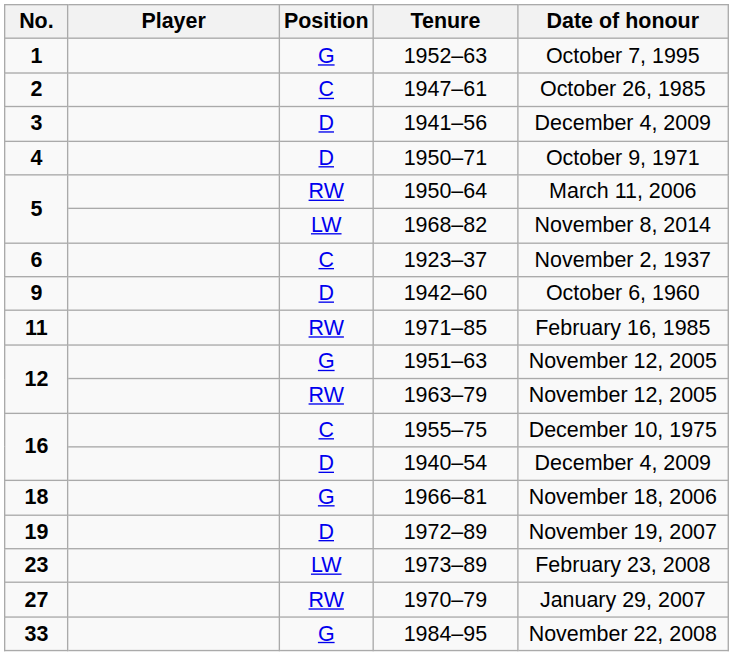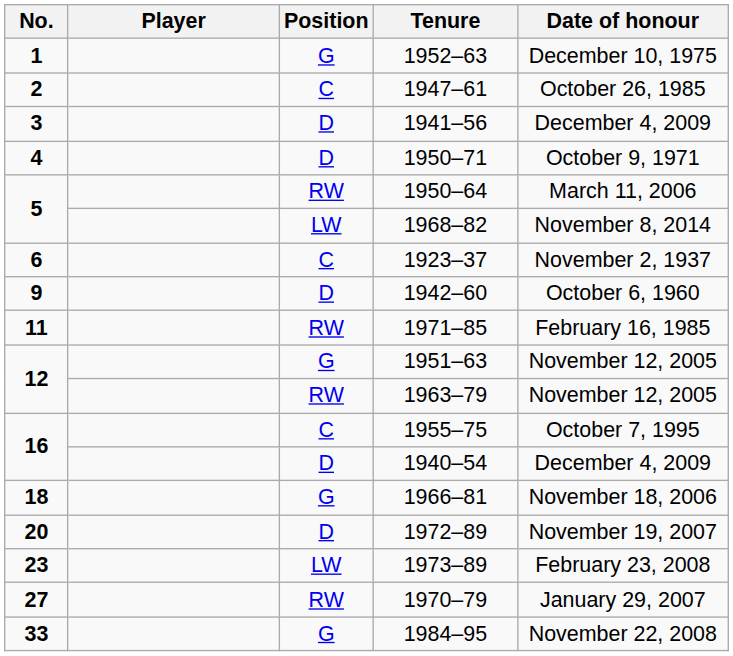1952–63 | Date of honour: October 7, 1995 -> December 10, 1975
1955–75 | Date of honour: December 10, 1975 -> October 7, 1995
1972–89 | No.: 19 -> 20
